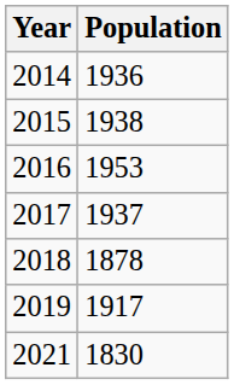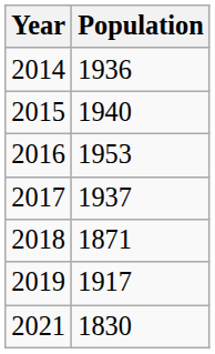2015 | Population: 1938 -> 1940
2018 | Population: 1878 -> 1871
